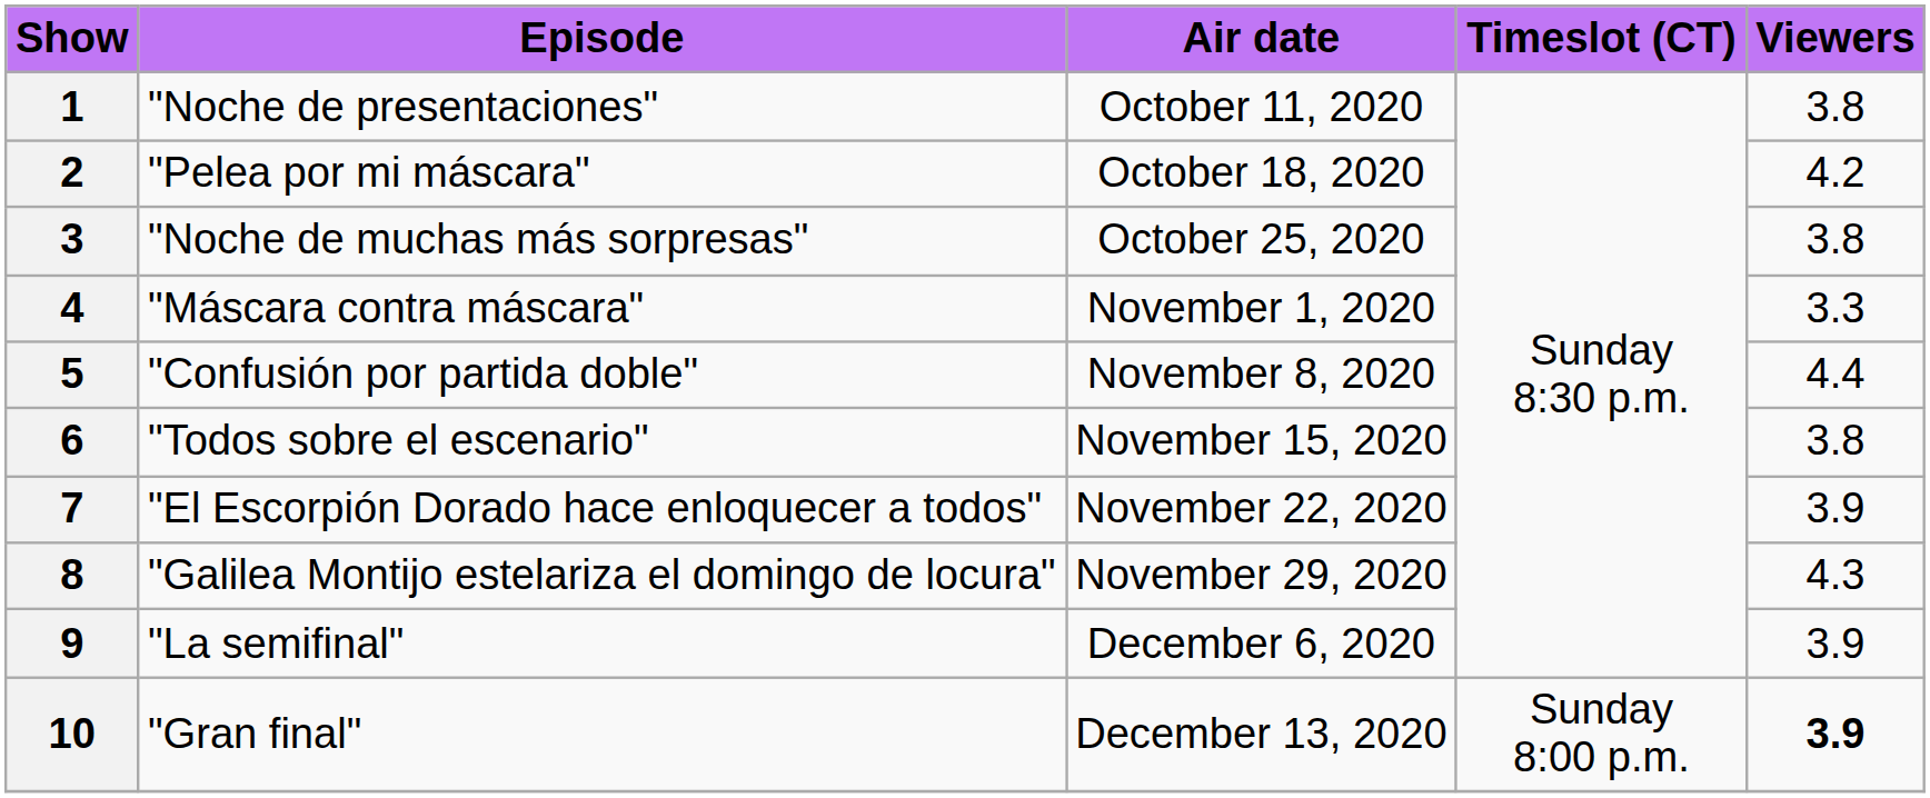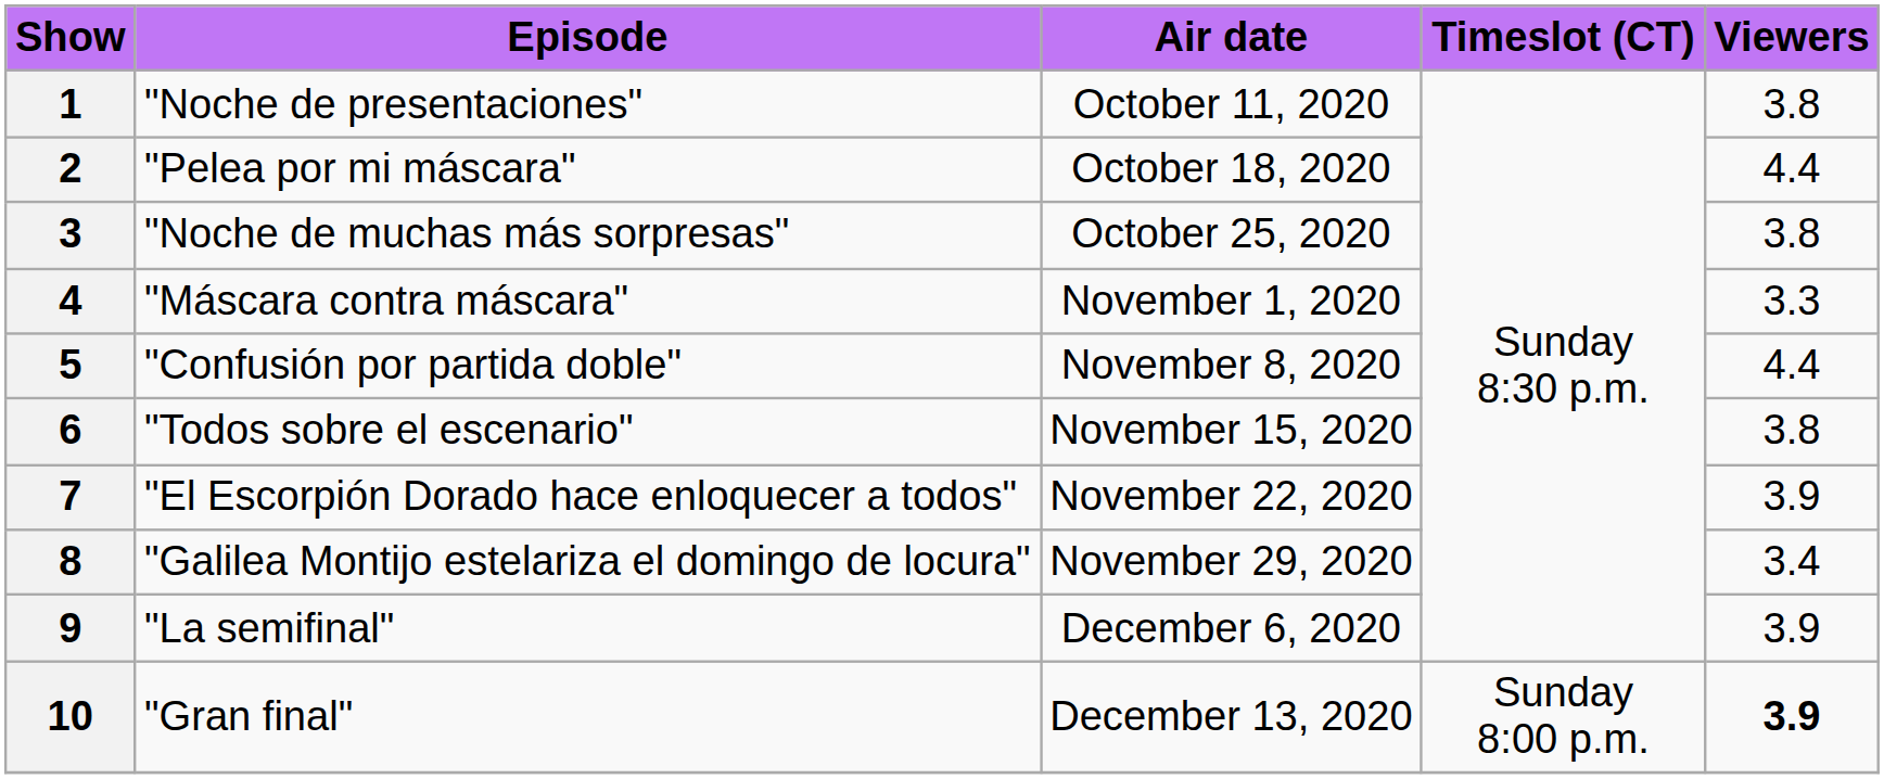2 | Viewers: 4.2 -> 4.4
8 | Viewers: 4.3 -> 3.4
